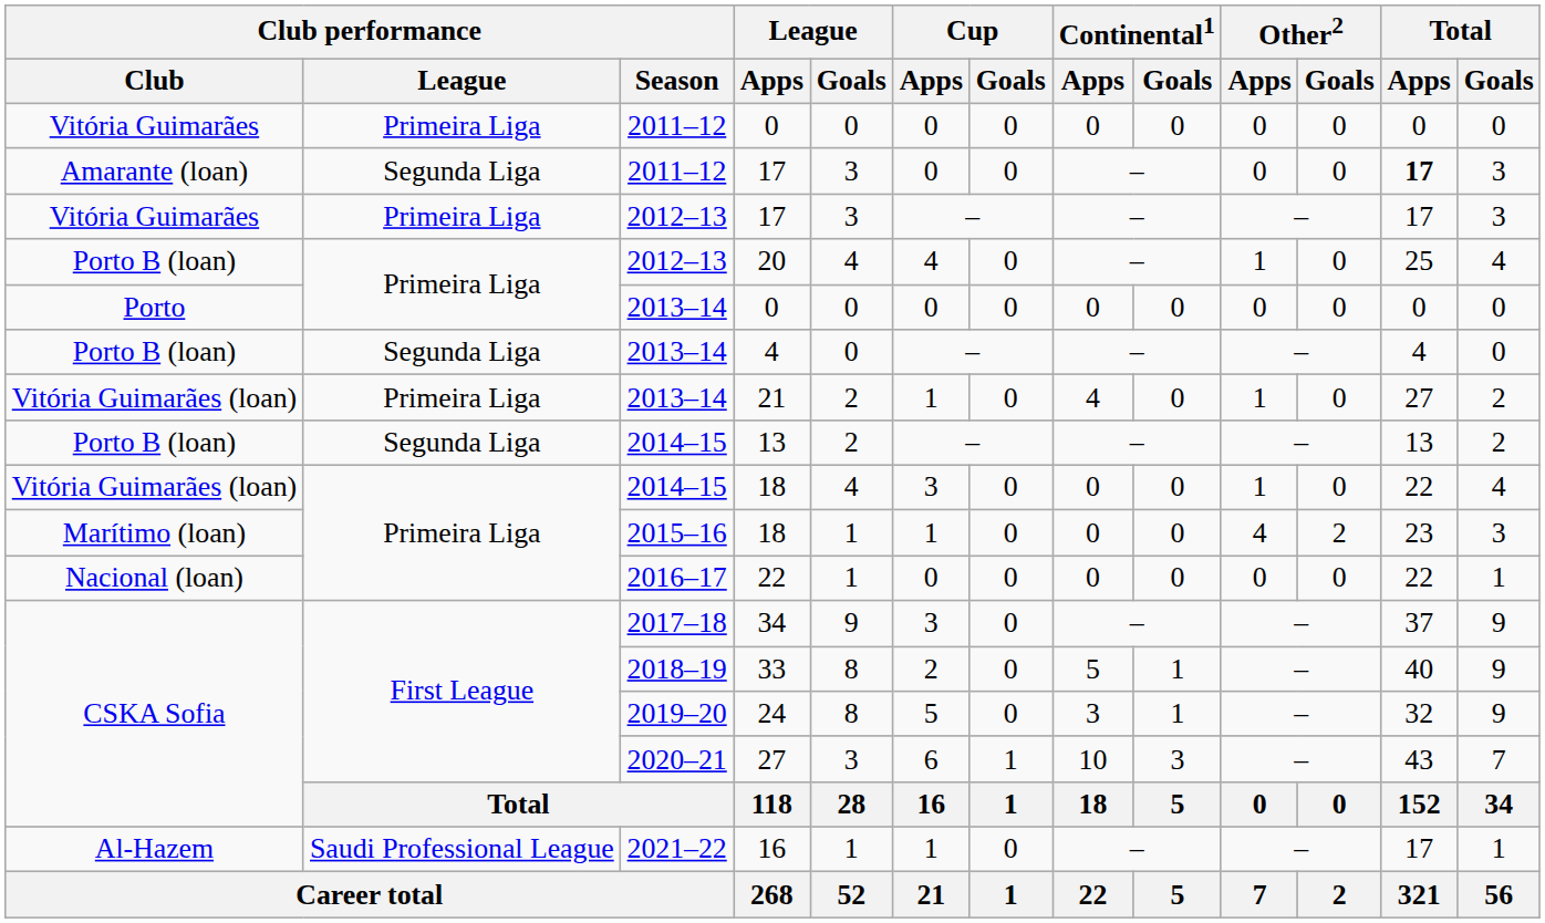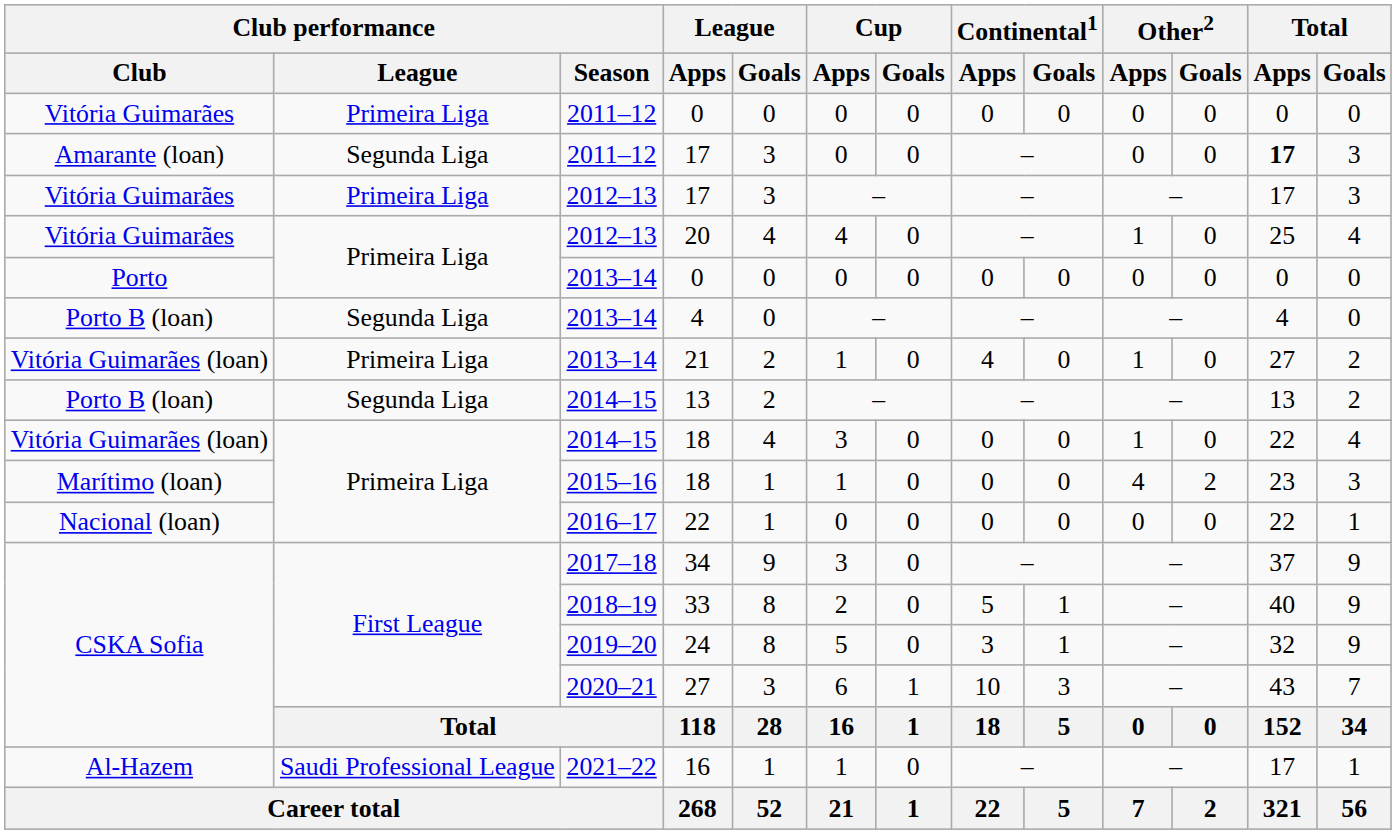20 | Club performance / Club: Porto B (loan) -> Vitória Guimarães
